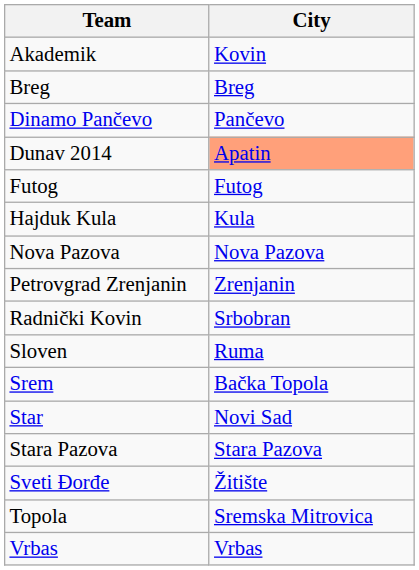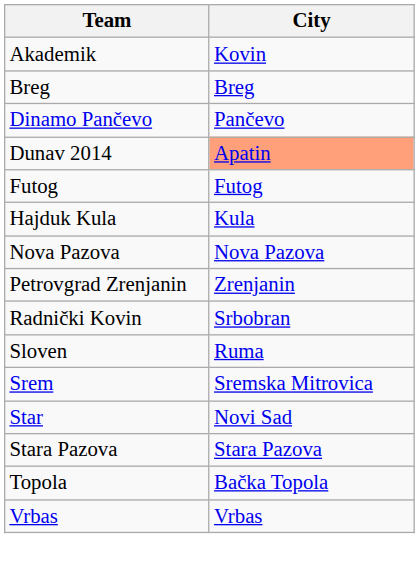Srem | City: Bačka Topola -> Sremska Mitrovica
- row: Sveti Đorđe | Žitište
Topola | City: Sremska Mitrovica -> Bačka Topola
